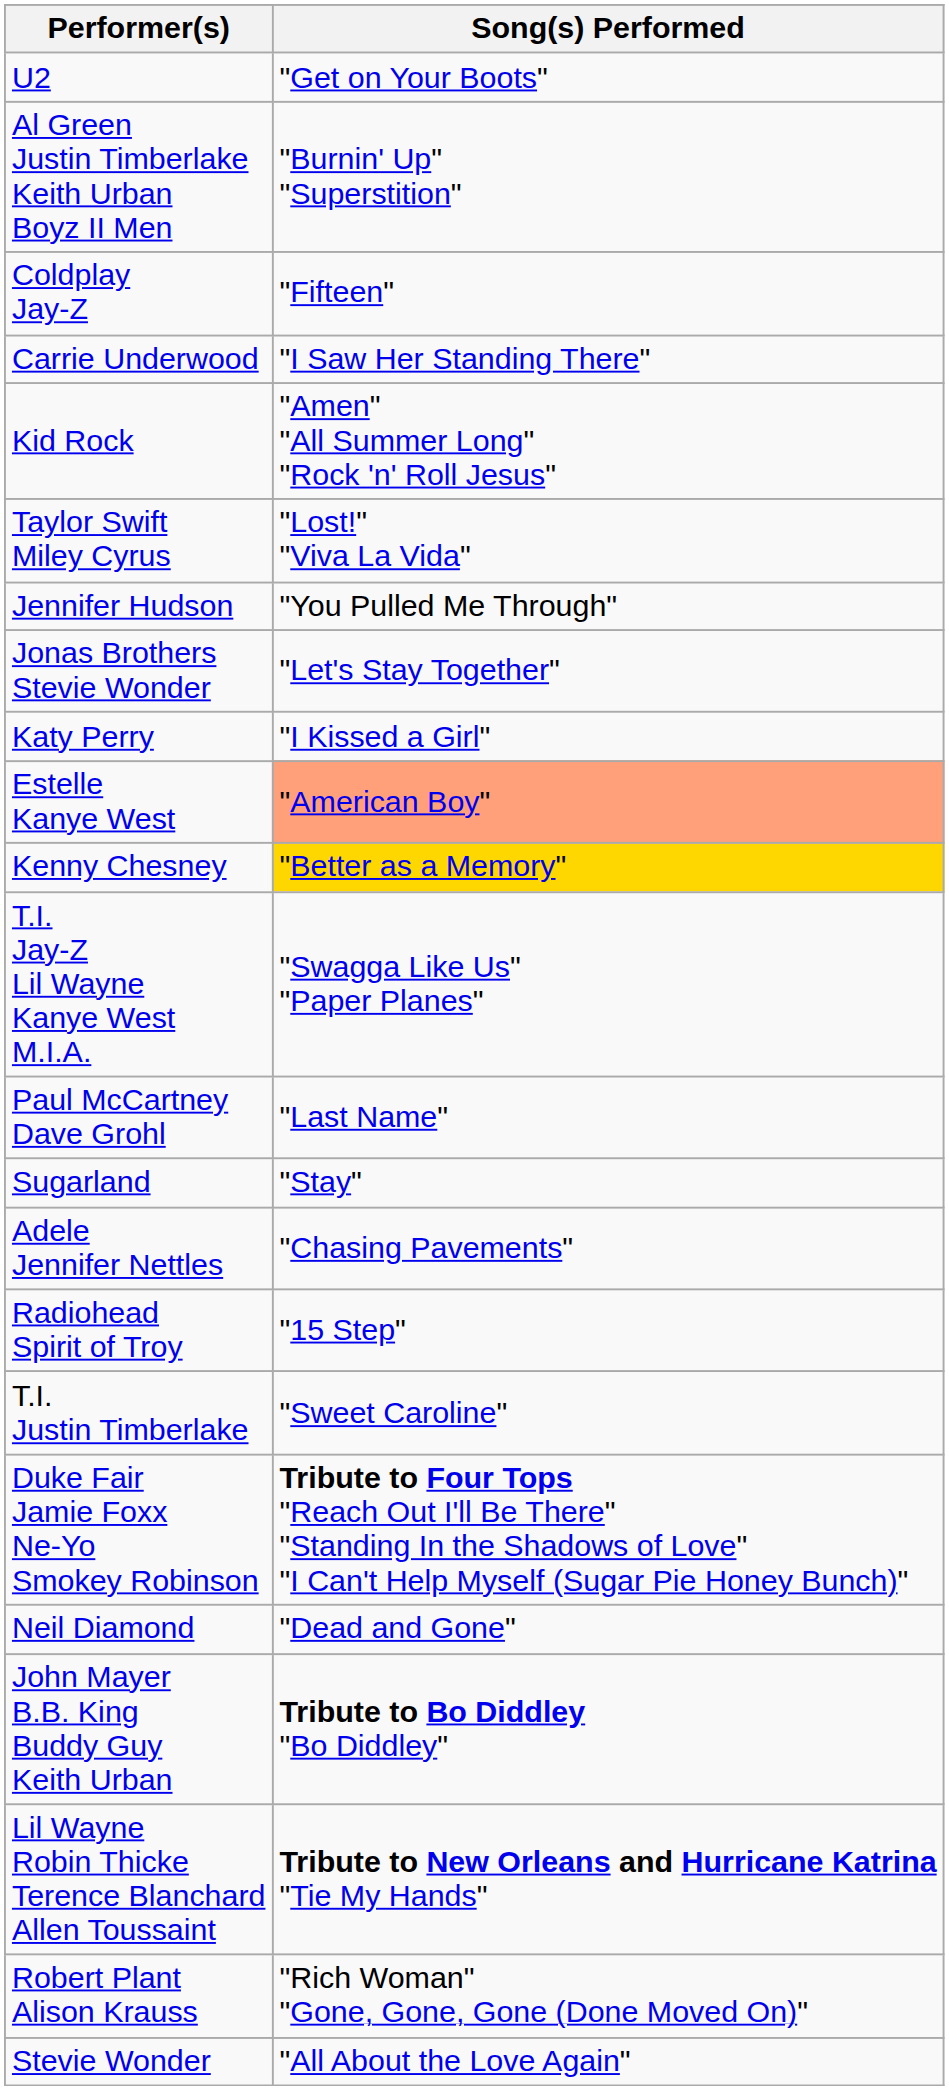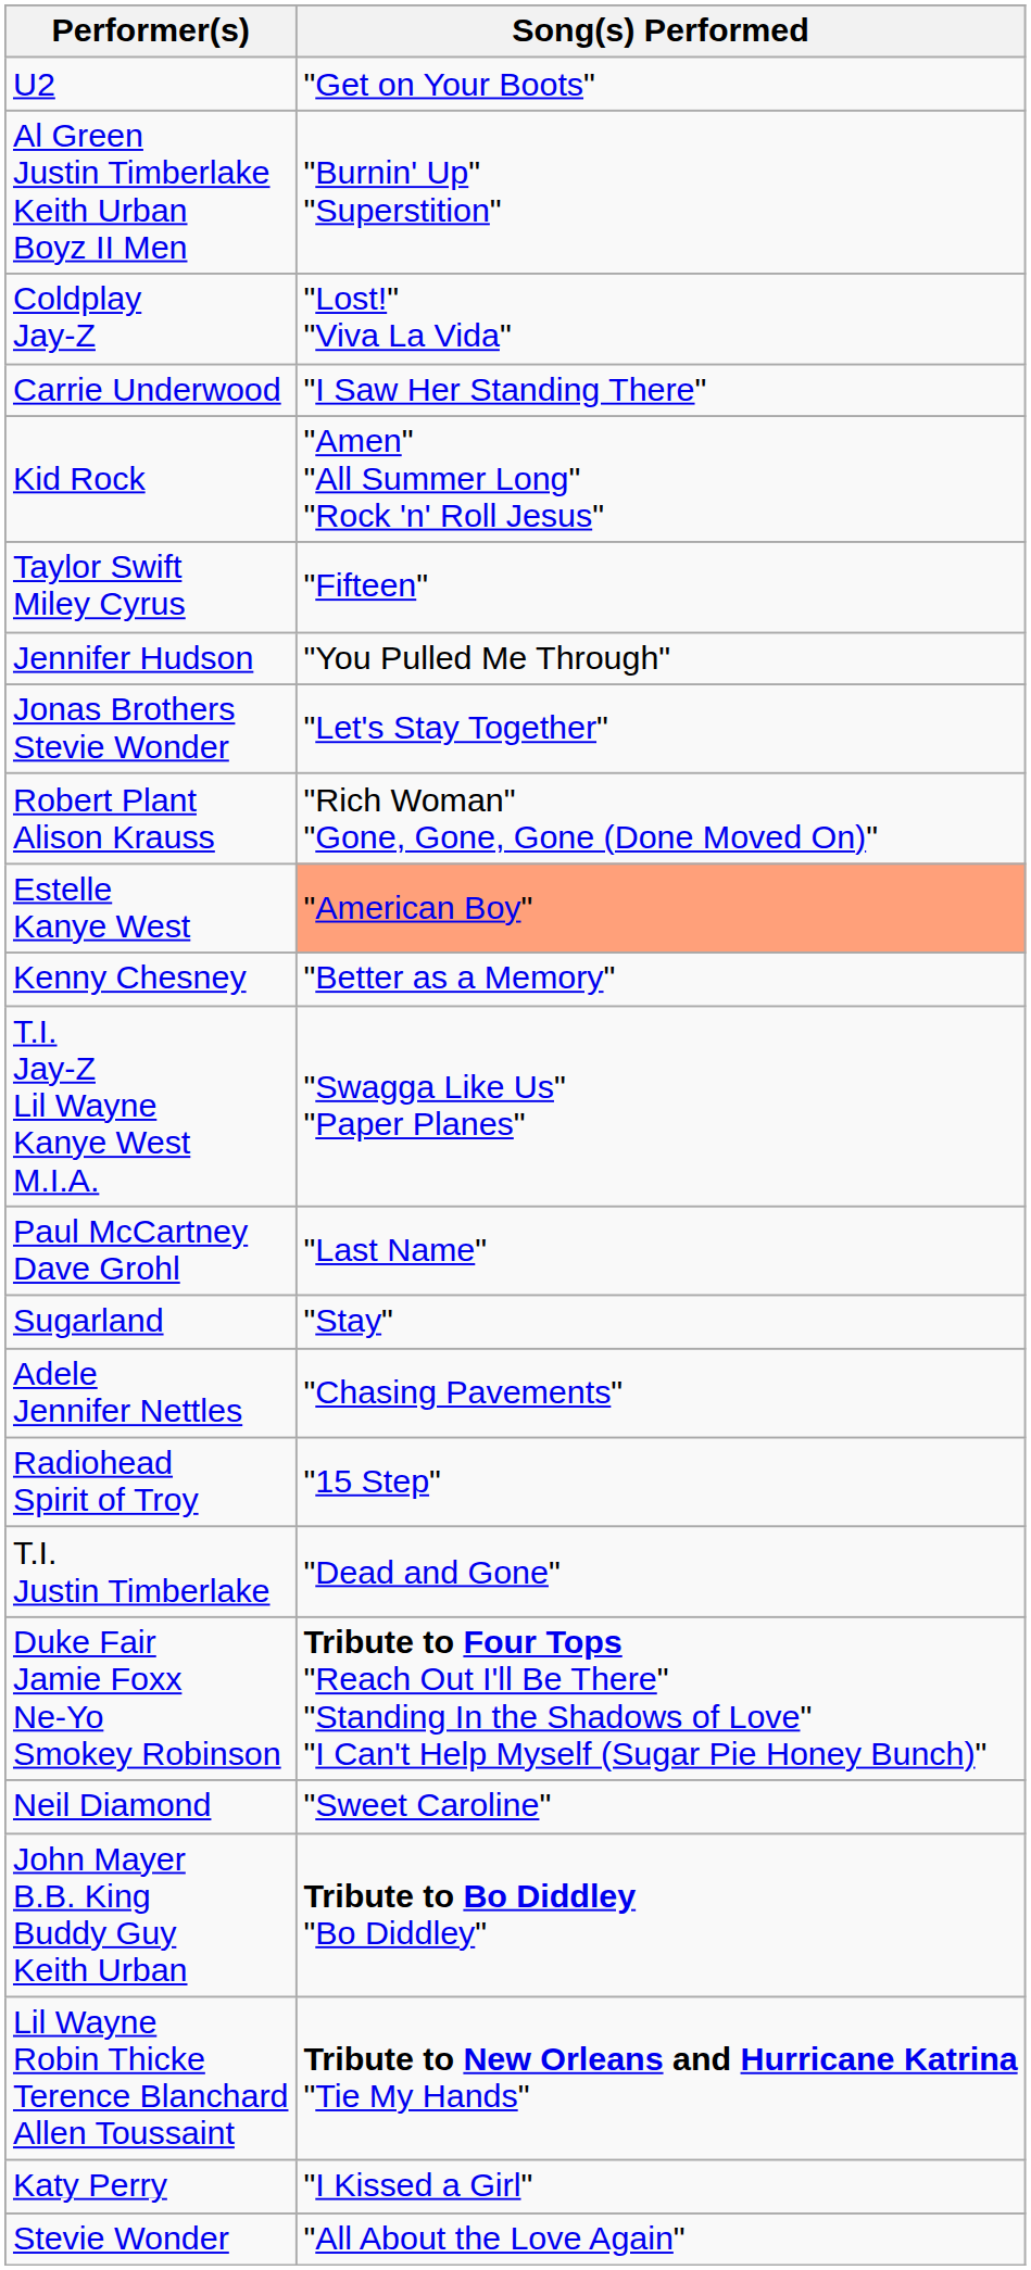Coldplay Jay-Z | Song(s) Performed: "Fifteen" -> "Lost!" "Viva La Vida"
Taylor Swift Miley Cyrus | Song(s) Performed: "Lost!" "Viva La Vida" -> "Fifteen"
rows swapped: Katy Perry <-> Robert Plant Alison Krauss
Kenny Chesney | Song(s) Performed: gold background -> no background
T.I. Justin Timberlake | Song(s) Performed: "Sweet Caroline" -> "Dead and Gone"
Neil Diamond | Song(s) Performed: "Dead and Gone" -> "Sweet Caroline"
